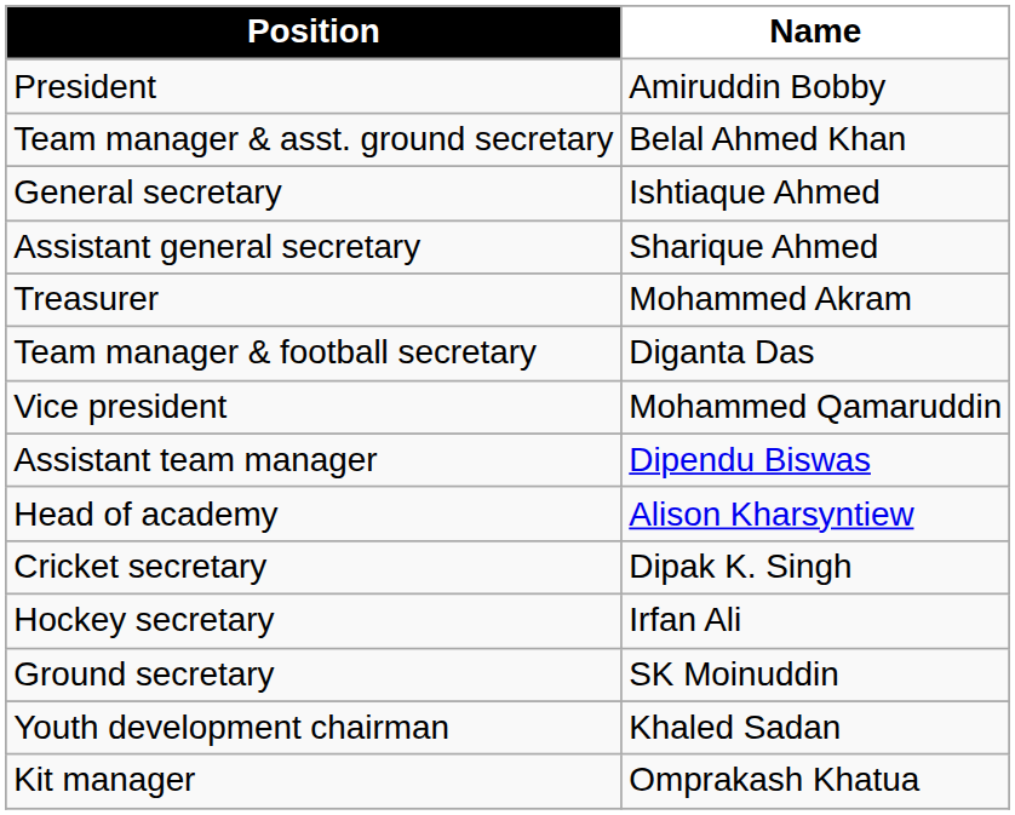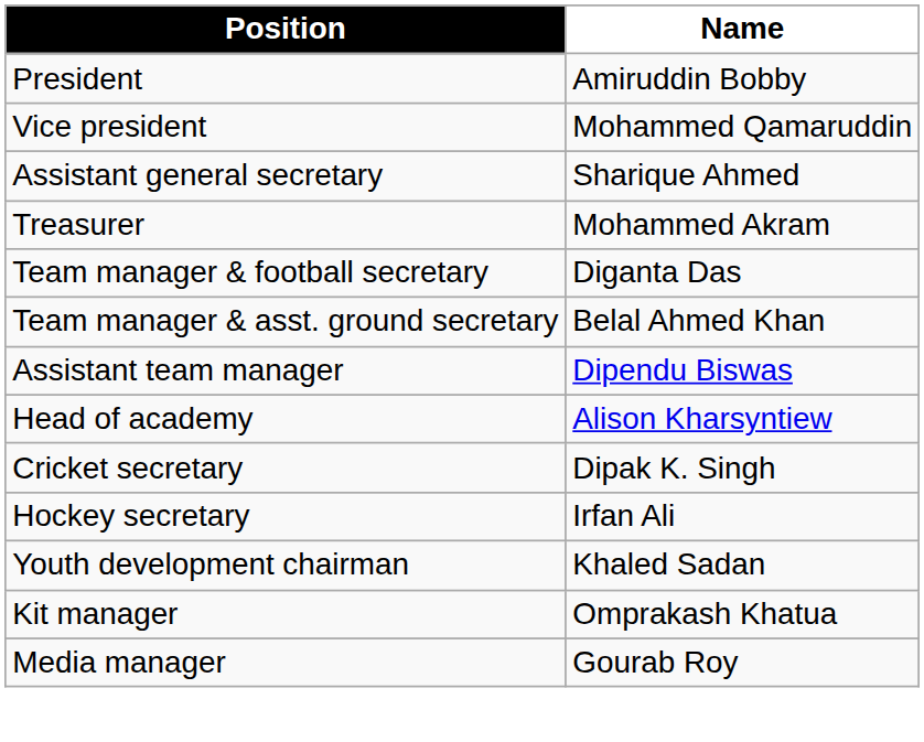rows swapped: Vice president <-> Team manager & asst. ground secretary
- row: General secretary | Ishtiaque Ahmed
- row: Ground secretary | SK Moinuddin
+ row: Media manager | Gourab Roy
